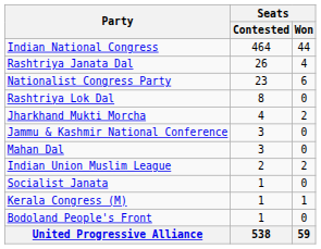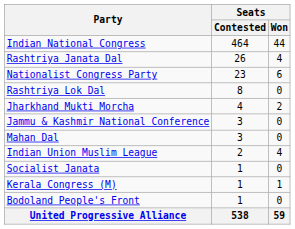Indian Union Muslim League | Seats / Won: 2 -> 4
